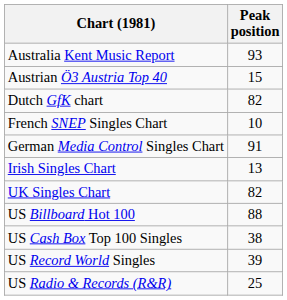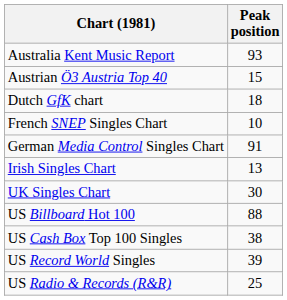Dutch GfK chart | Peak position: 82 -> 18
UK Singles Chart | Peak position: 82 -> 30
